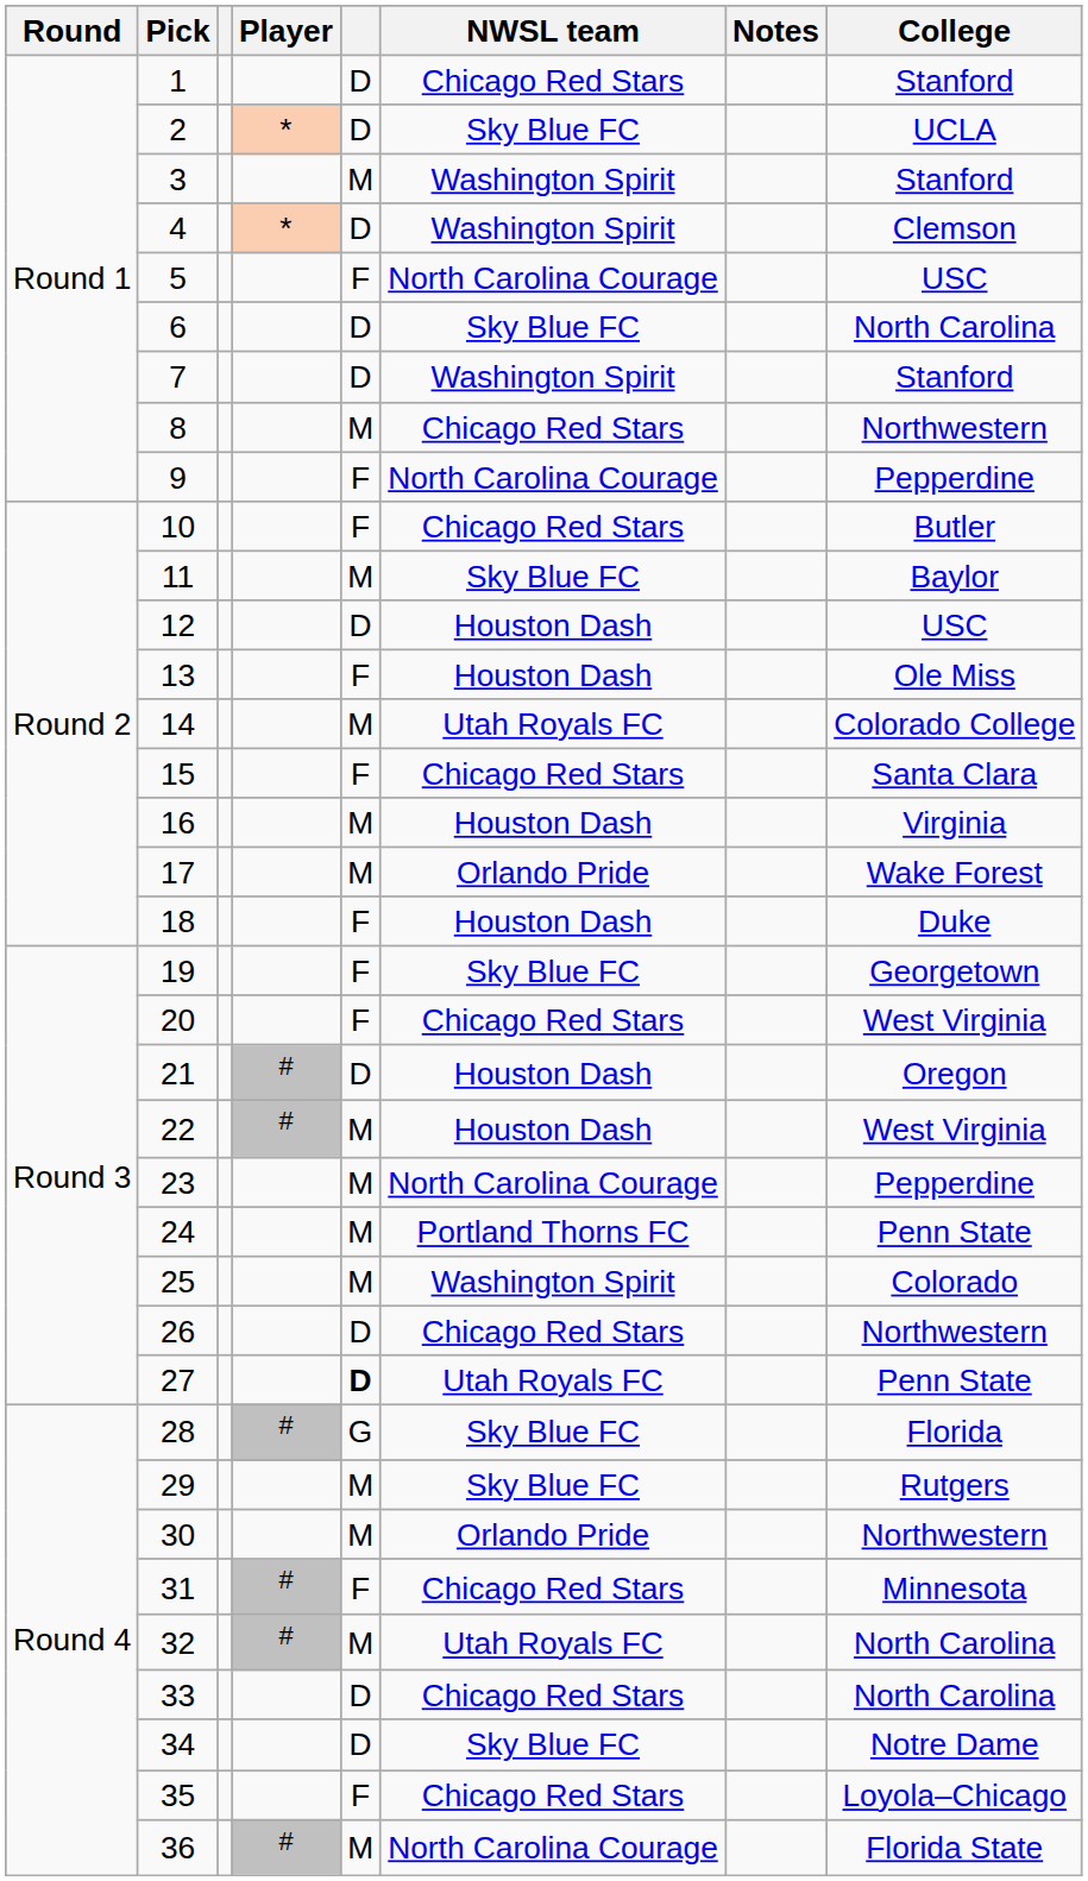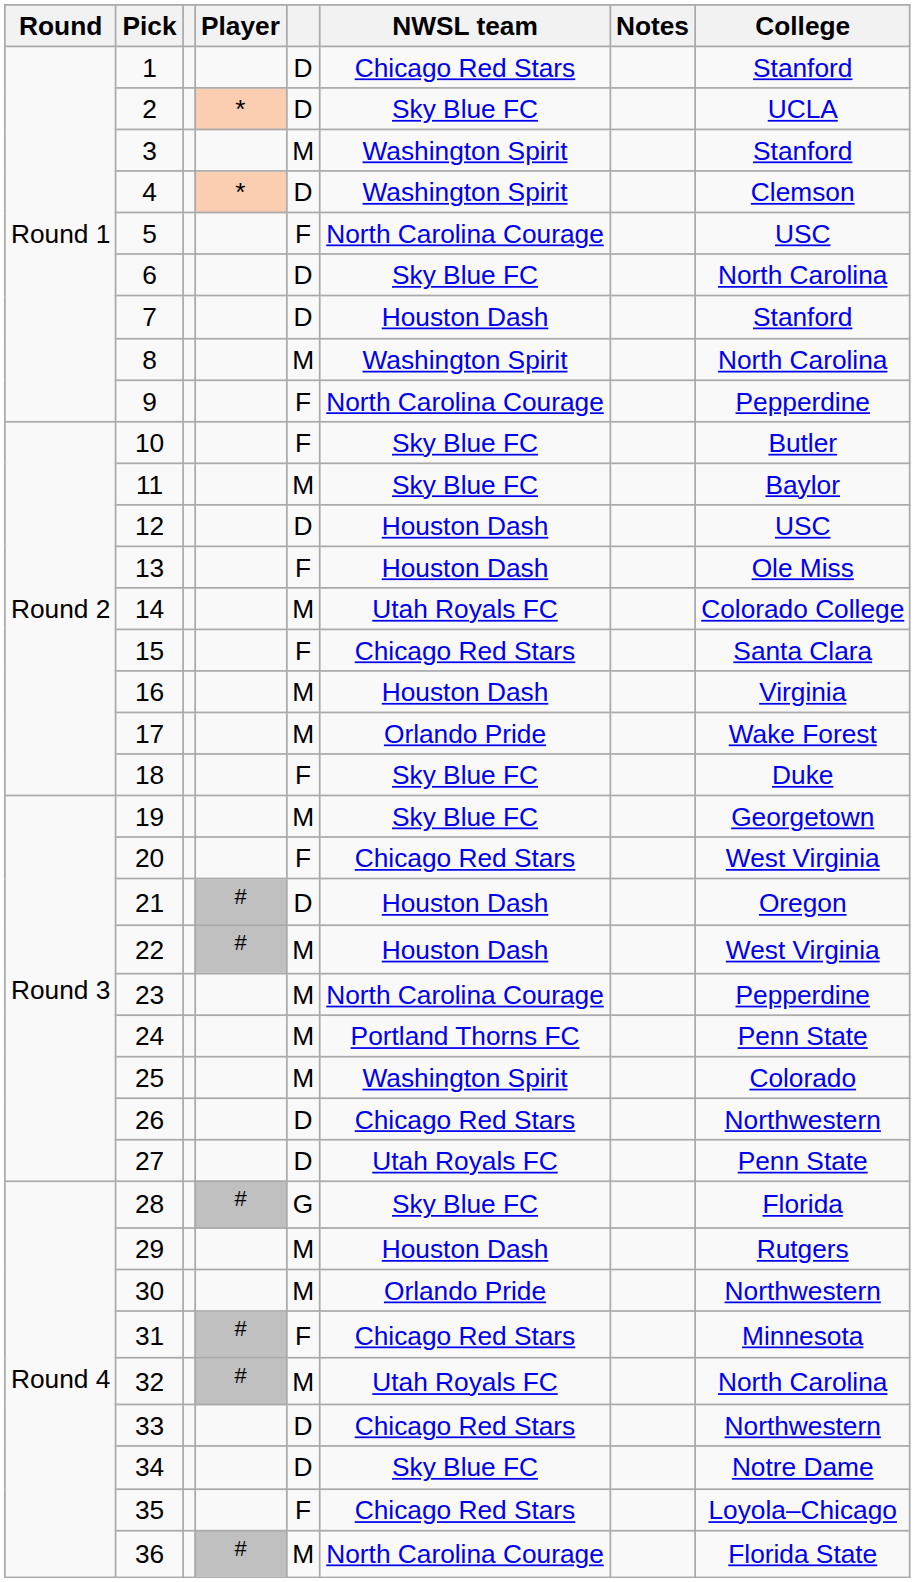7 | NWSL team: Washington Spirit -> Houston Dash
8 | NWSL team: Chicago Red Stars -> Washington Spirit
8 | College: Northwestern -> North Carolina
10 | NWSL team: Chicago Red Stars -> Sky Blue FC
18 | NWSL team: Houston Dash -> Sky Blue FC
19 | column 5: F -> M
27 | column 5: bold -> normal
29 | NWSL team: Sky Blue FC -> Houston Dash
33 | College: North Carolina -> Northwestern
